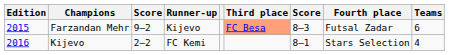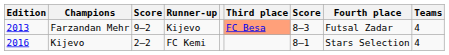Farzandan Mehr | Edition: 2015 -> 2013
Farzandan Mehr | Teams: 6 -> 4
